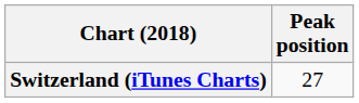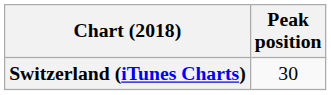Switzerland (iTunes Charts) | Peak position: 27 -> 30
